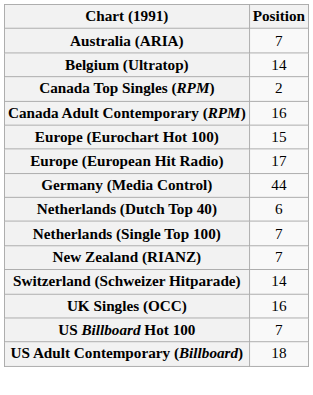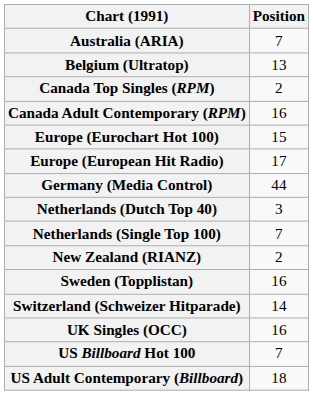Belgium (Ultratop) | Position: 14 -> 13
Netherlands (Dutch Top 40) | Position: 6 -> 3
New Zealand (RIANZ) | Position: 7 -> 2
+ row: Sweden (Topplistan) | 16
